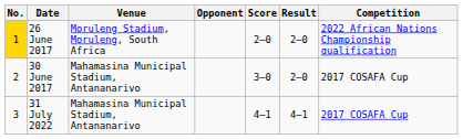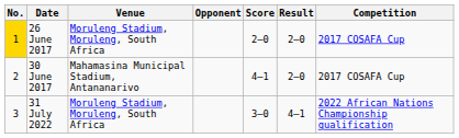26 June 2017 | Competition: 2022 African Nations Championship qualification -> 2017 COSAFA Cup
30 June 2017 | Score: 3–0 -> 4–1
31 July 2022 | Venue: Mahamasina Municipal Stadium, Antananarivo -> Moruleng Stadium, Moruleng, South Africa
31 July 2022 | Score: 4–1 -> 3–0
31 July 2022 | Competition: 2017 COSAFA Cup -> 2022 African Nations Championship qualification
